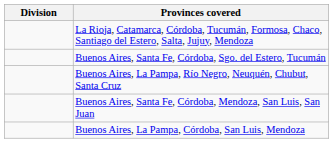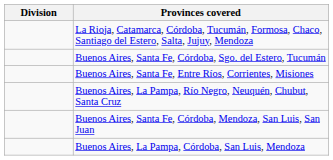+ row: Buenos Aires, Santa Fe, Entre Ríos, Corrientes, Misiones
